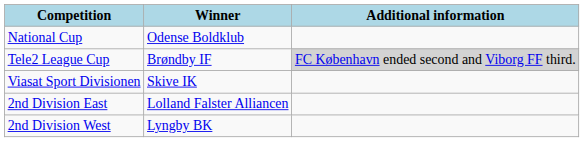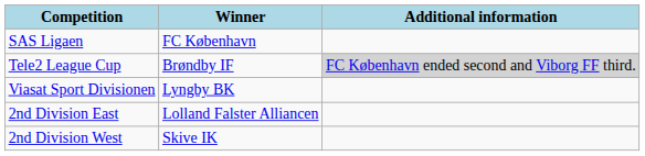+ row: SAS Ligaen | FC København
- row: National Cup | Odense Boldklub
Viasat Sport Divisionen | Winner: Skive IK -> Lyngby BK
2nd Division West | Winner: Lyngby BK -> Skive IK
